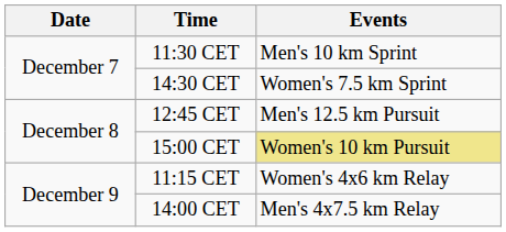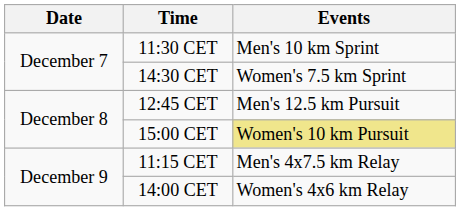11:15 CET | Events: Women's 4x6 km Relay -> Men's 4x7.5 km Relay
14:00 CET | Events: Men's 4x7.5 km Relay -> Women's 4x6 km Relay
